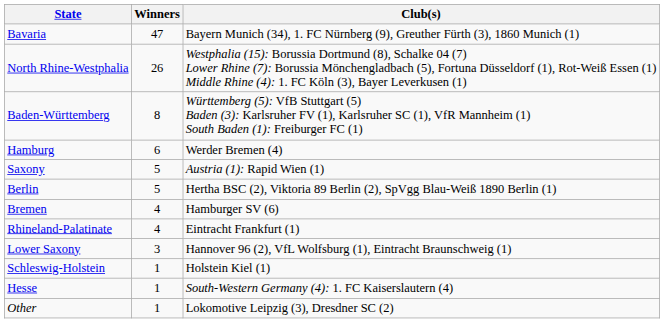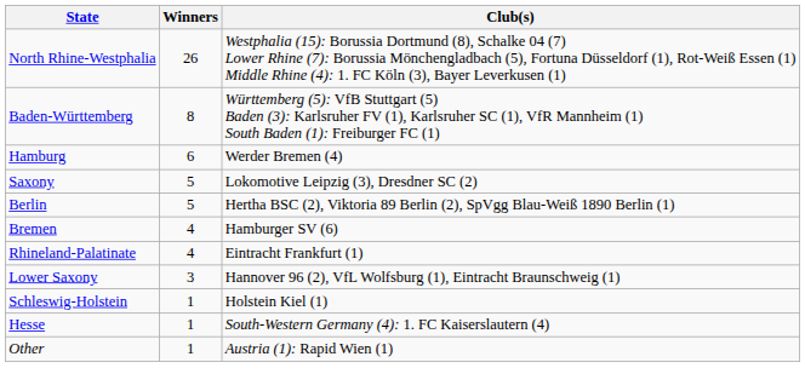- row: Bavaria | 47 | Bayern Munich (34), 1. FC Nürnberg (9), Greuther Fürth (3), 1860 Munich (1)
Saxony | Club(s): Austria (1): Rapid Wien (1) -> Lokomotive Leipzig (3), Dresdner SC (2)
Other | Club(s): Lokomotive Leipzig (3), Dresdner SC (2) -> Austria (1): Rapid Wien (1)
